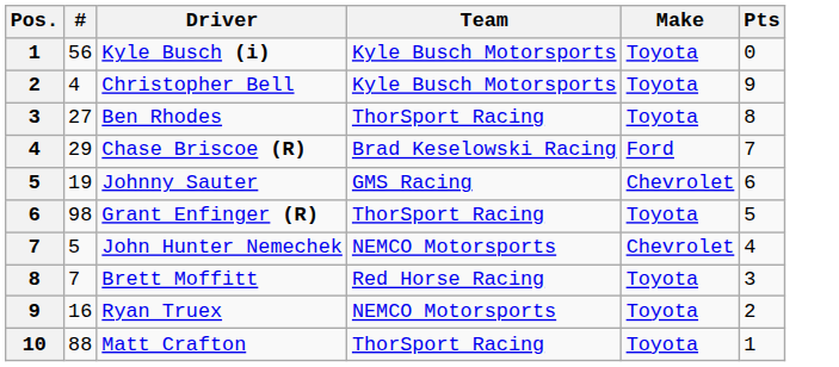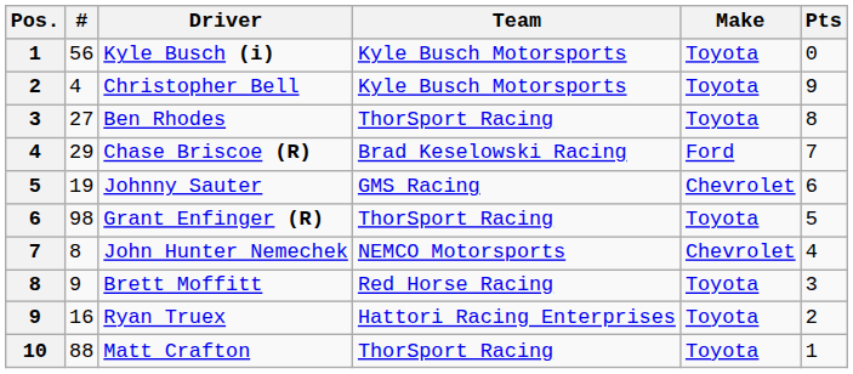John Hunter Nemechek | #: 5 -> 8
Brett Moffitt | #: 7 -> 9
Ryan Truex | Team: NEMCO Motorsports -> Hattori Racing Enterprises
